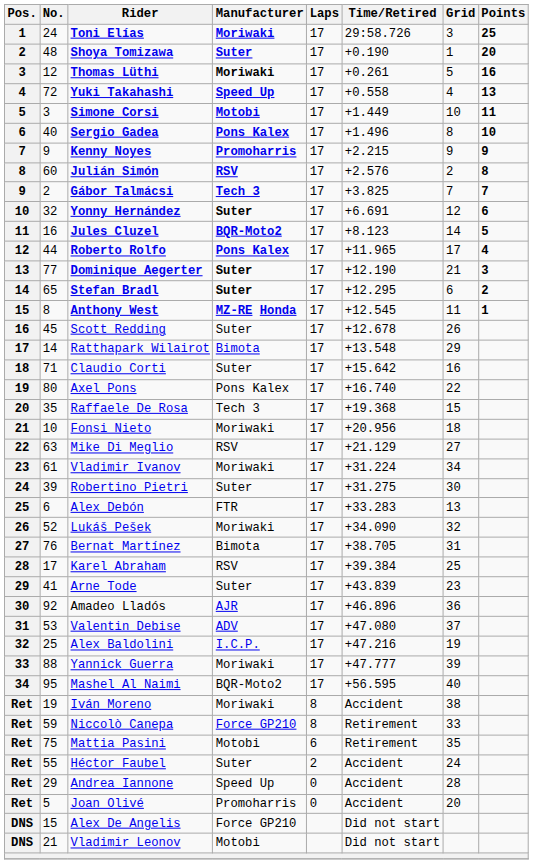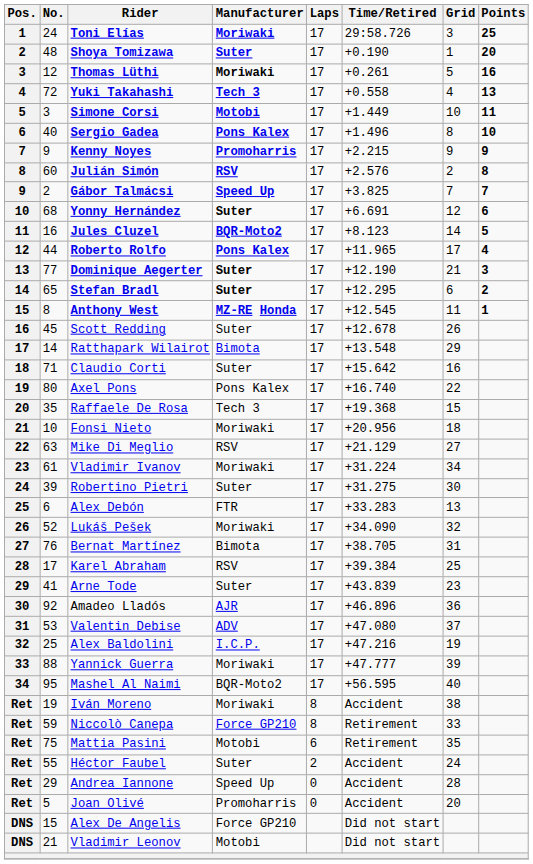Yuki Takahashi | Manufacturer: Speed Up -> Tech 3
Gábor Talmácsi | Manufacturer: Tech 3 -> Speed Up
Yonny Hernández | No.: 32 -> 68
